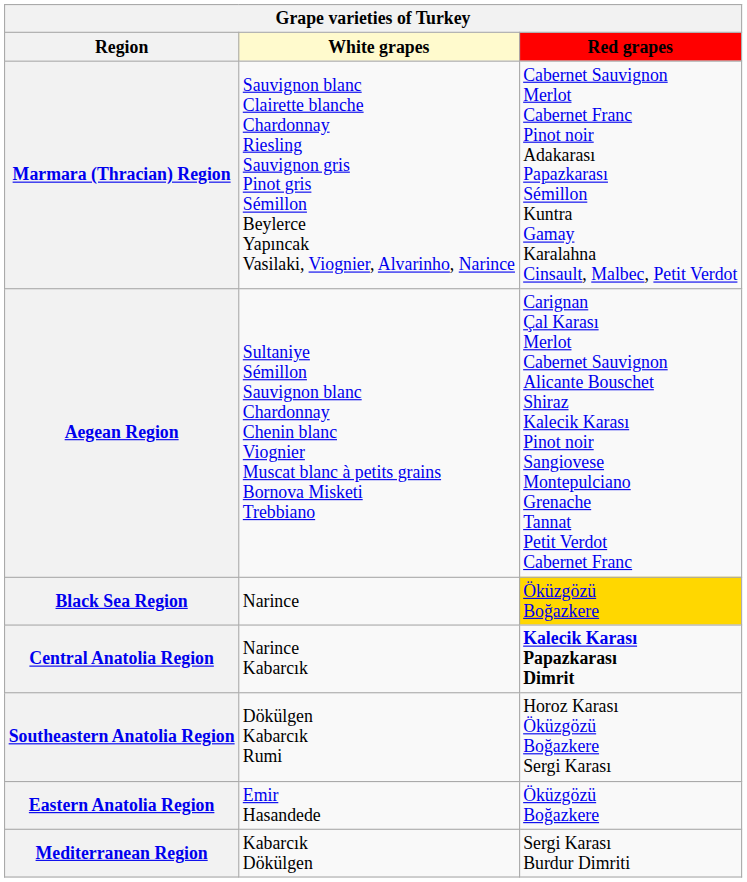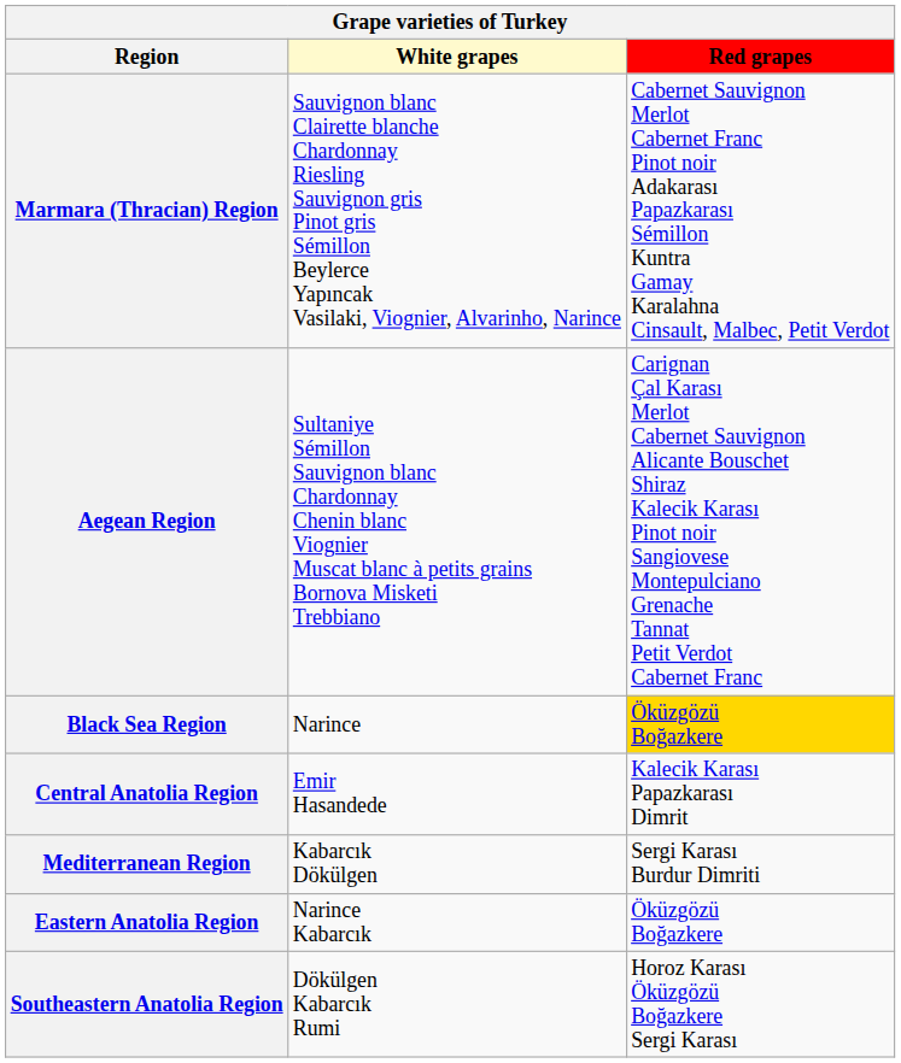Central Anatolia Region | White grapes: Narince Kabarcık -> Emir Hasandede
Central Anatolia Region | Red grapes: bold -> normal
rows swapped: Mediterranean Region <-> Southeastern Anatolia Region
Eastern Anatolia Region | White grapes: Emir Hasandede -> Narince Kabarcık
